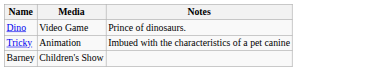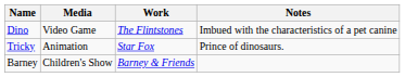+ column: Work | The Flintstones | Star Fox | Barney & Friends
Dino | Notes: Prince of dinosaurs. -> Imbued with the characteristics of a pet canine
Tricky | Notes: Imbued with the characteristics of a pet canine -> Prince of dinosaurs.
